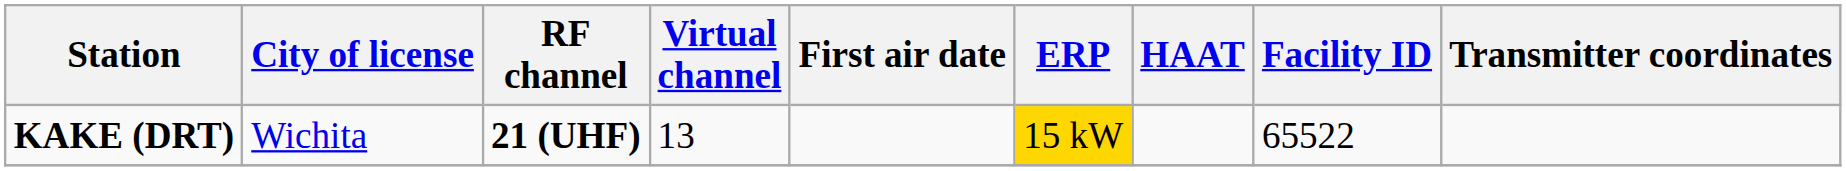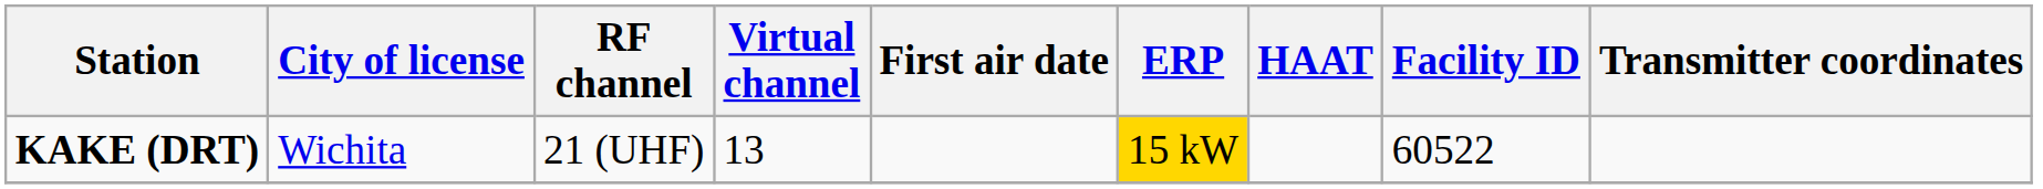KAKE (DRT) | RF channel: bold -> normal
KAKE (DRT) | Facility ID: 65522 -> 60522
